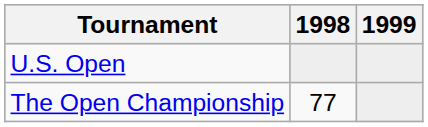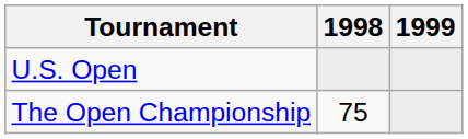The Open Championship | 1998: 77 -> 75
